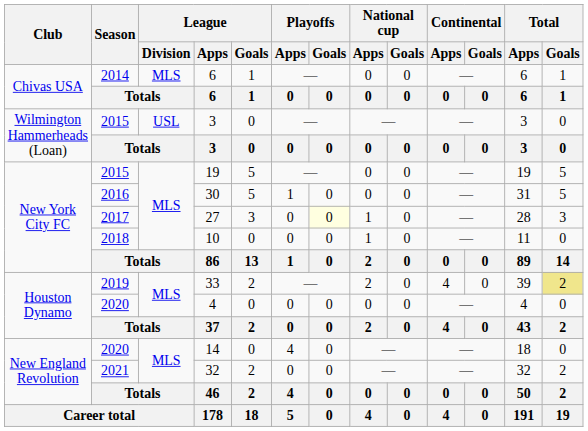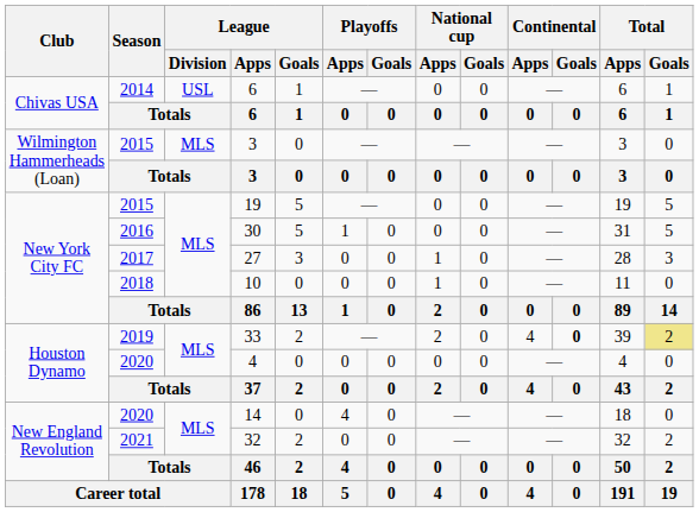2014 / 6 | League / Division: MLS -> USL
2015 / 3 | League / Division: USL -> MLS
27 | Playoffs / Goals: lightyellow background -> no background
33 | Continental / Goals: normal -> bold
